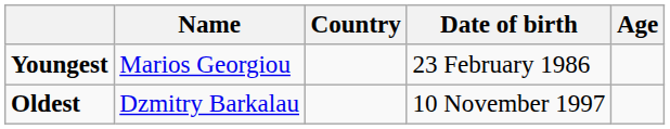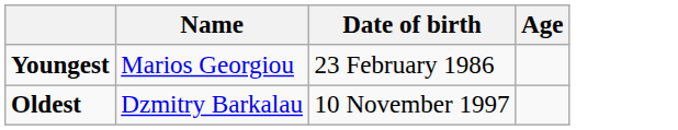- column: Country
